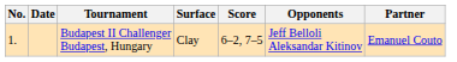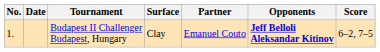columns swapped: Partner <-> Score
Budapest II Challenger Budapest, Hungary | Opponents: normal -> bold
